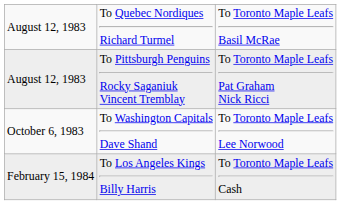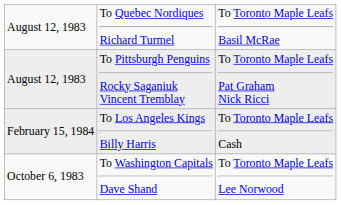rows swapped: October 6, 1983 <-> February 15, 1984
